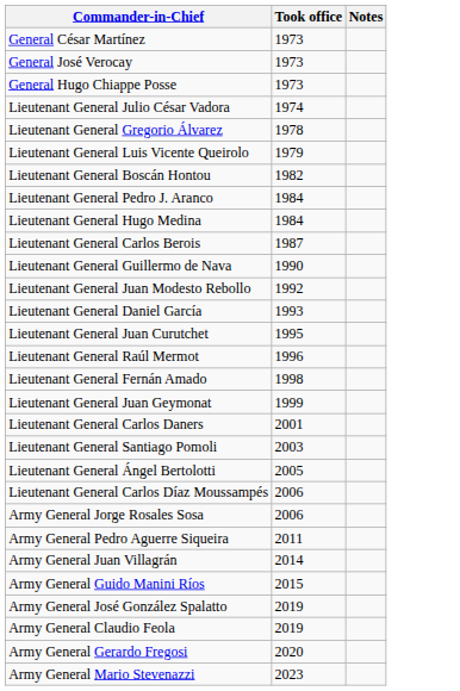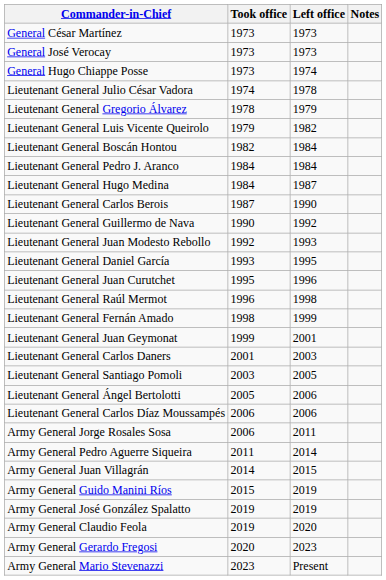+ column: Left office | 1973 | 1973 | 1974 | 1978 | 1979 | 1982 | 1984 | 1984 | 1987 | 1990 | 1992 | 1993 | 1995 | 1996 | 1998 | 1999 | 2001 | 2003 | 2005 | 2006 | 2006 | 2011 | 2014 | 2015 | 2019 | 2019 | 2020 | 2023 | Present
